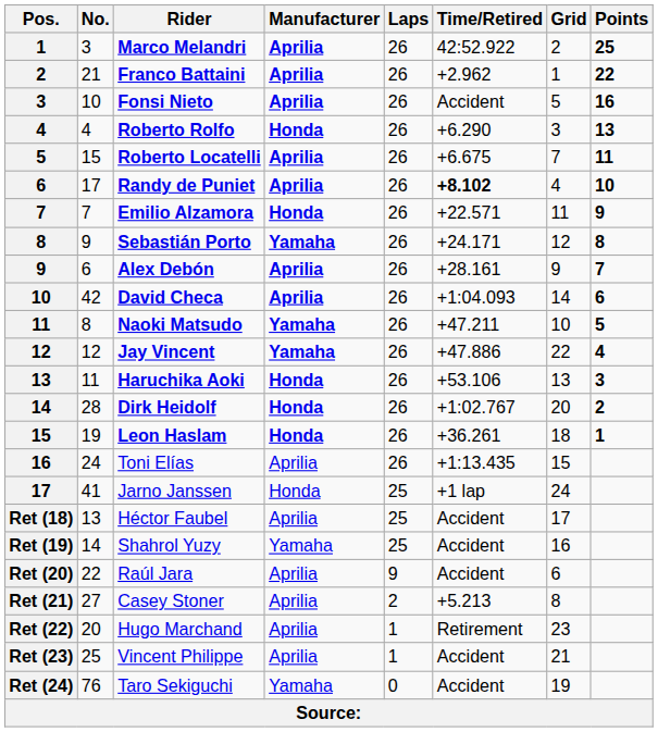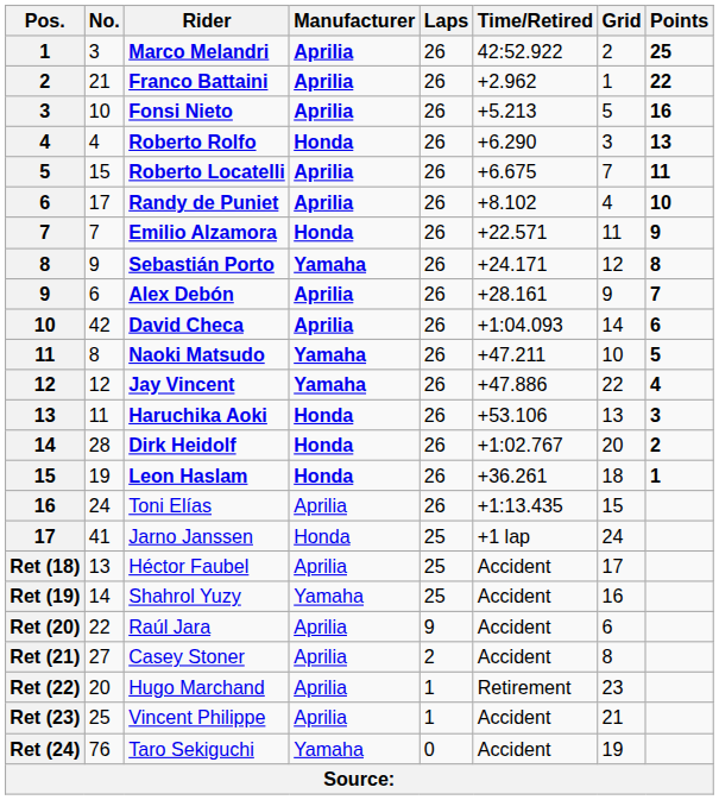Fonsi Nieto | Time/Retired: Accident -> +5.213
Randy de Puniet | Time/Retired: bold -> normal
Casey Stoner | Time/Retired: +5.213 -> Accident
